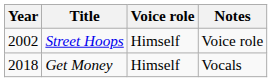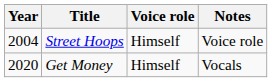Street Hoops | Year: 2002 -> 2004
Get Money | Year: 2018 -> 2020
